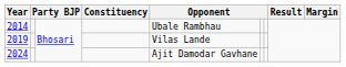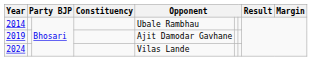2019 | column 5: Vilas Lande -> Ajit Damodar Gavhane
2024 | column 5: Ajit Damodar Gavhane -> Vilas Lande
